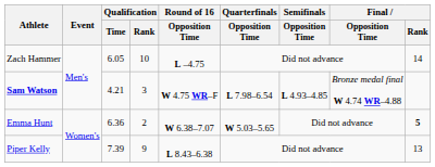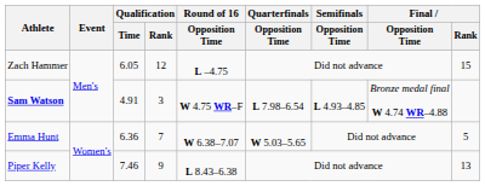Zach Hammer | Qualification / Rank: 10 -> 12
Zach Hammer | Final / Rank: 14 -> 15
Sam Watson | Qualification / Time: 4.21 -> 4.91
Emma Hunt | Qualification / Rank: 2 -> 7
Emma Hunt | Final / Rank: bold -> normal
Piper Kelly | Qualification / Time: 7.39 -> 7.46
